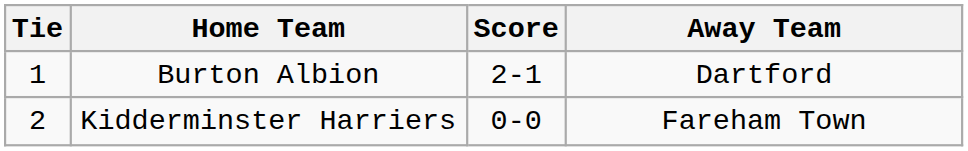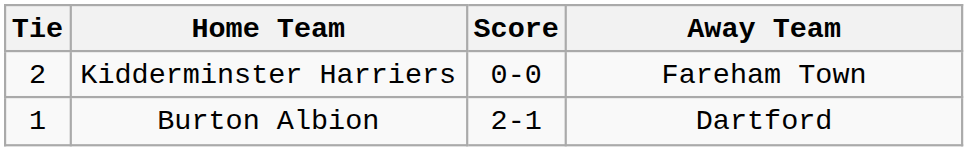rows swapped: Burton Albion <-> Kidderminster Harriers
